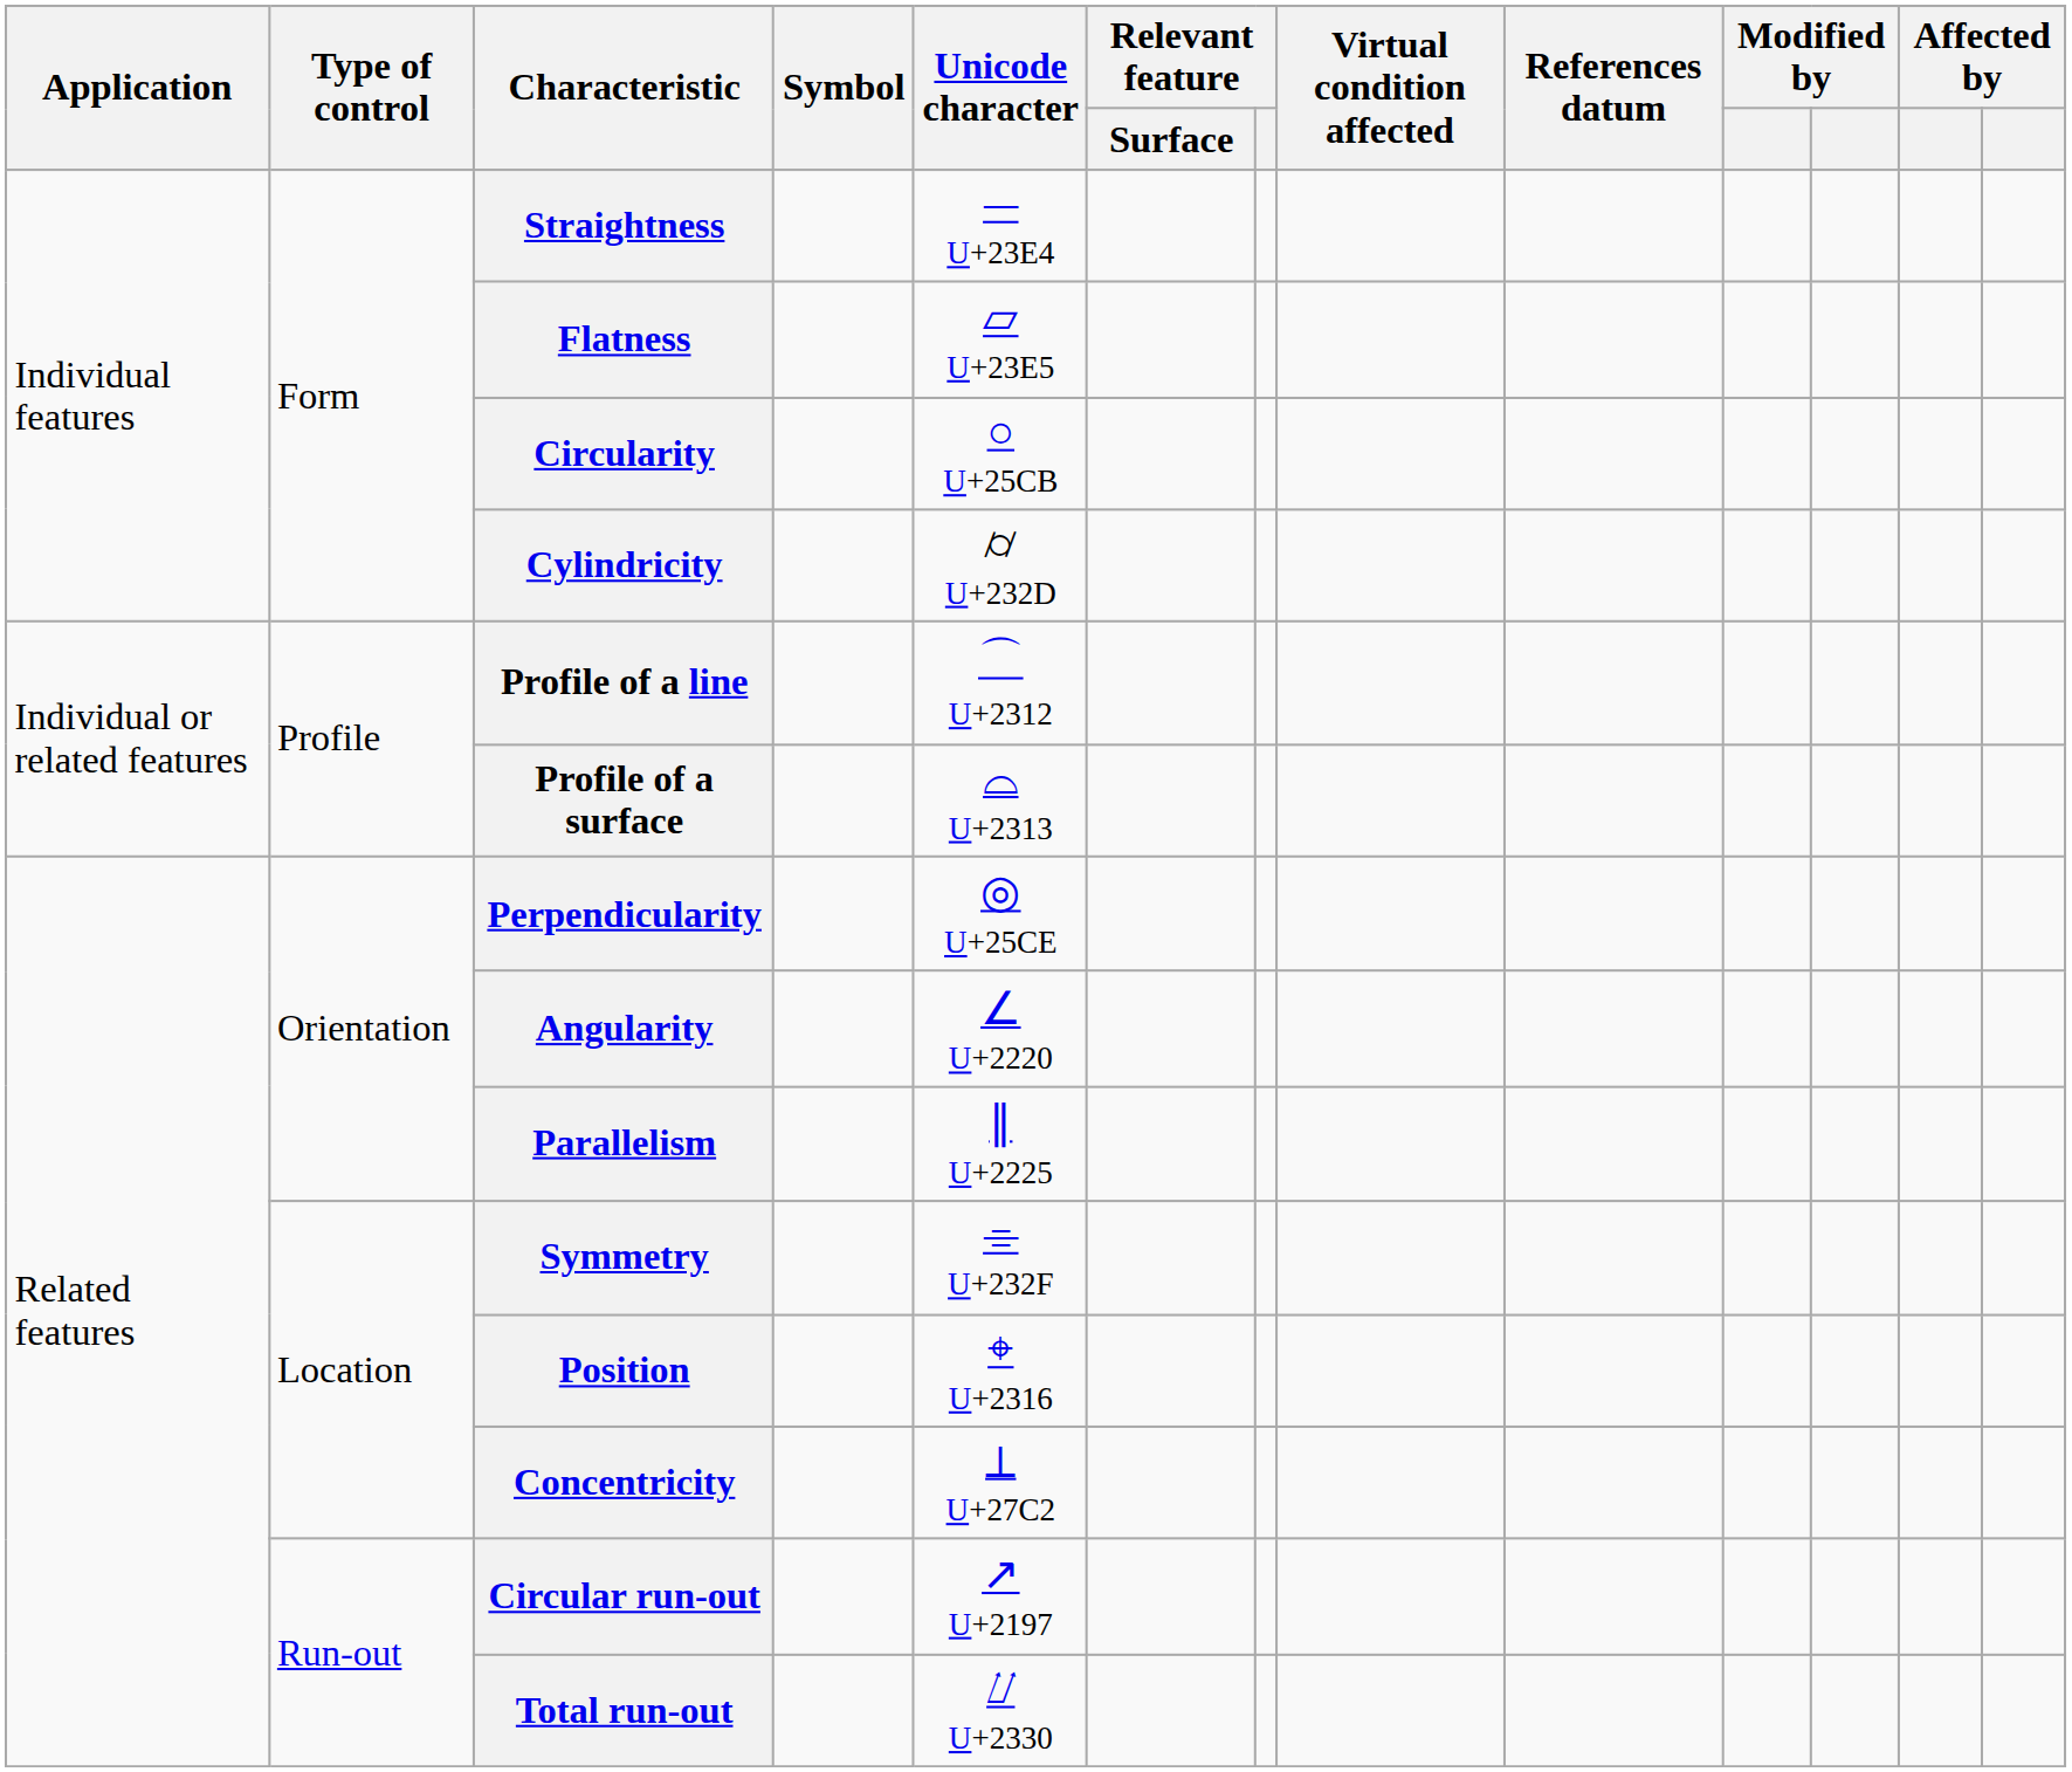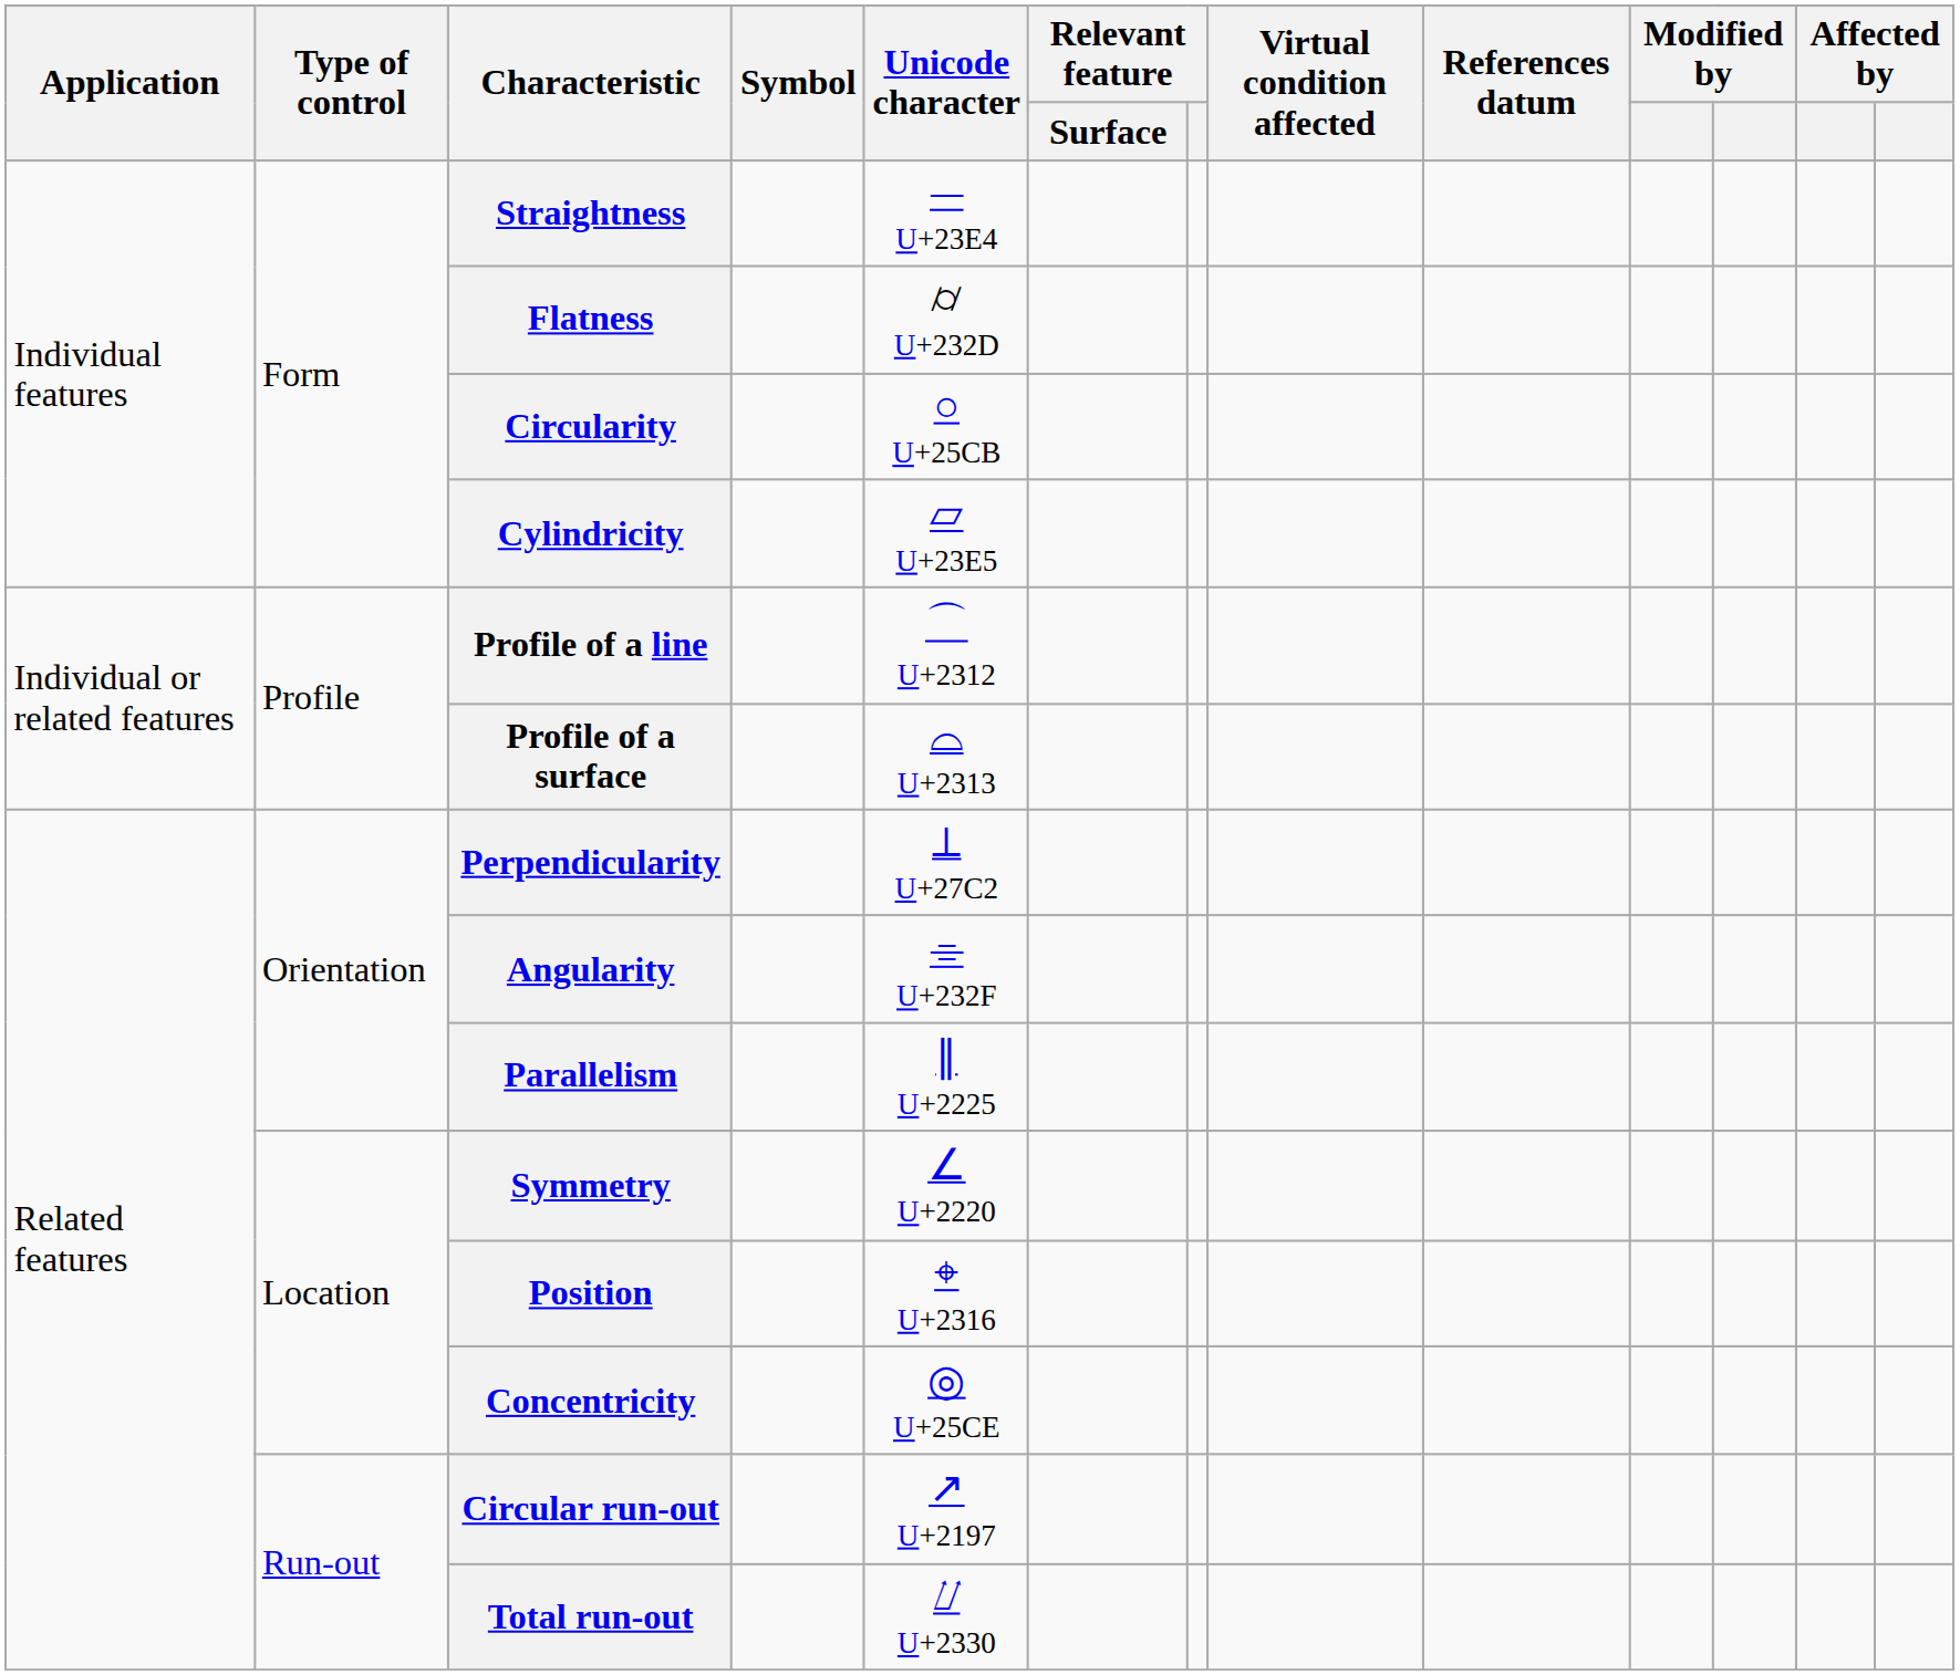Flatness | Unicode character: ⏥ U+23E5 -> ⌭ U+232D
Cylindricity | Unicode character: ⌭ U+232D -> ⏥ U+23E5
Perpendicularity | Unicode character: ◎ U+25CE -> ⟂ U+27C2
Angularity | Unicode character: ∠ U+2220 -> ⌯ U+232F
Symmetry | Unicode character: ⌯ U+232F -> ∠ U+2220
Concentricity | Unicode character: ⟂ U+27C2 -> ◎ U+25CE
